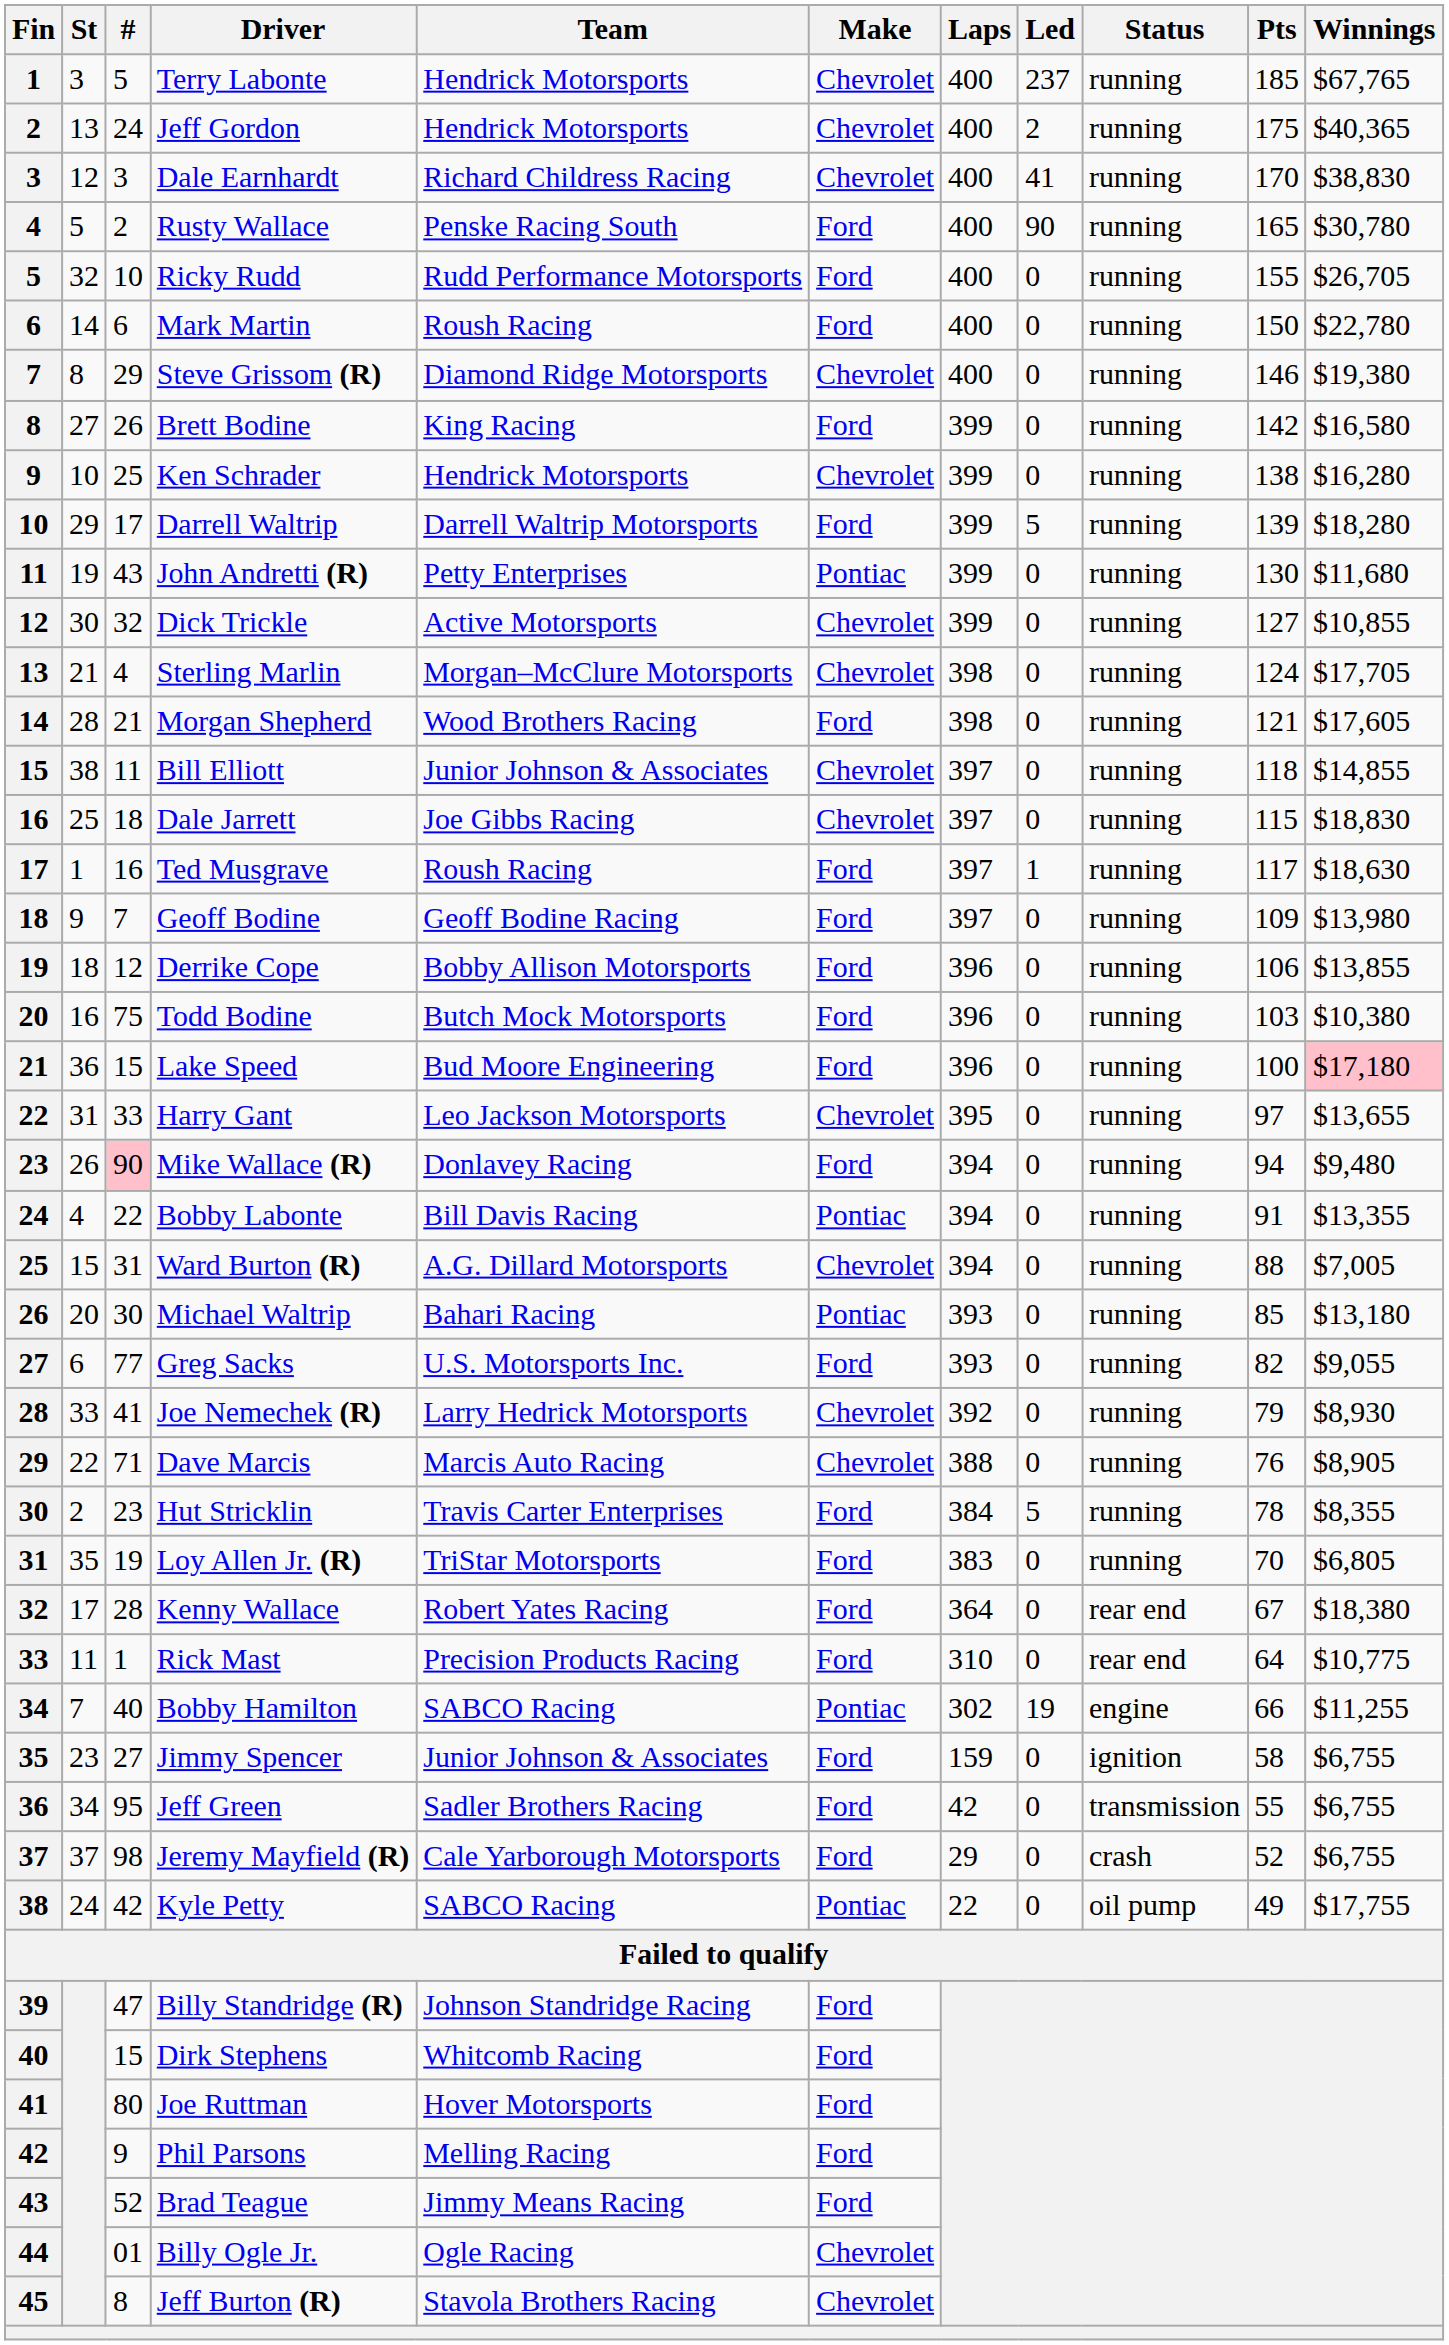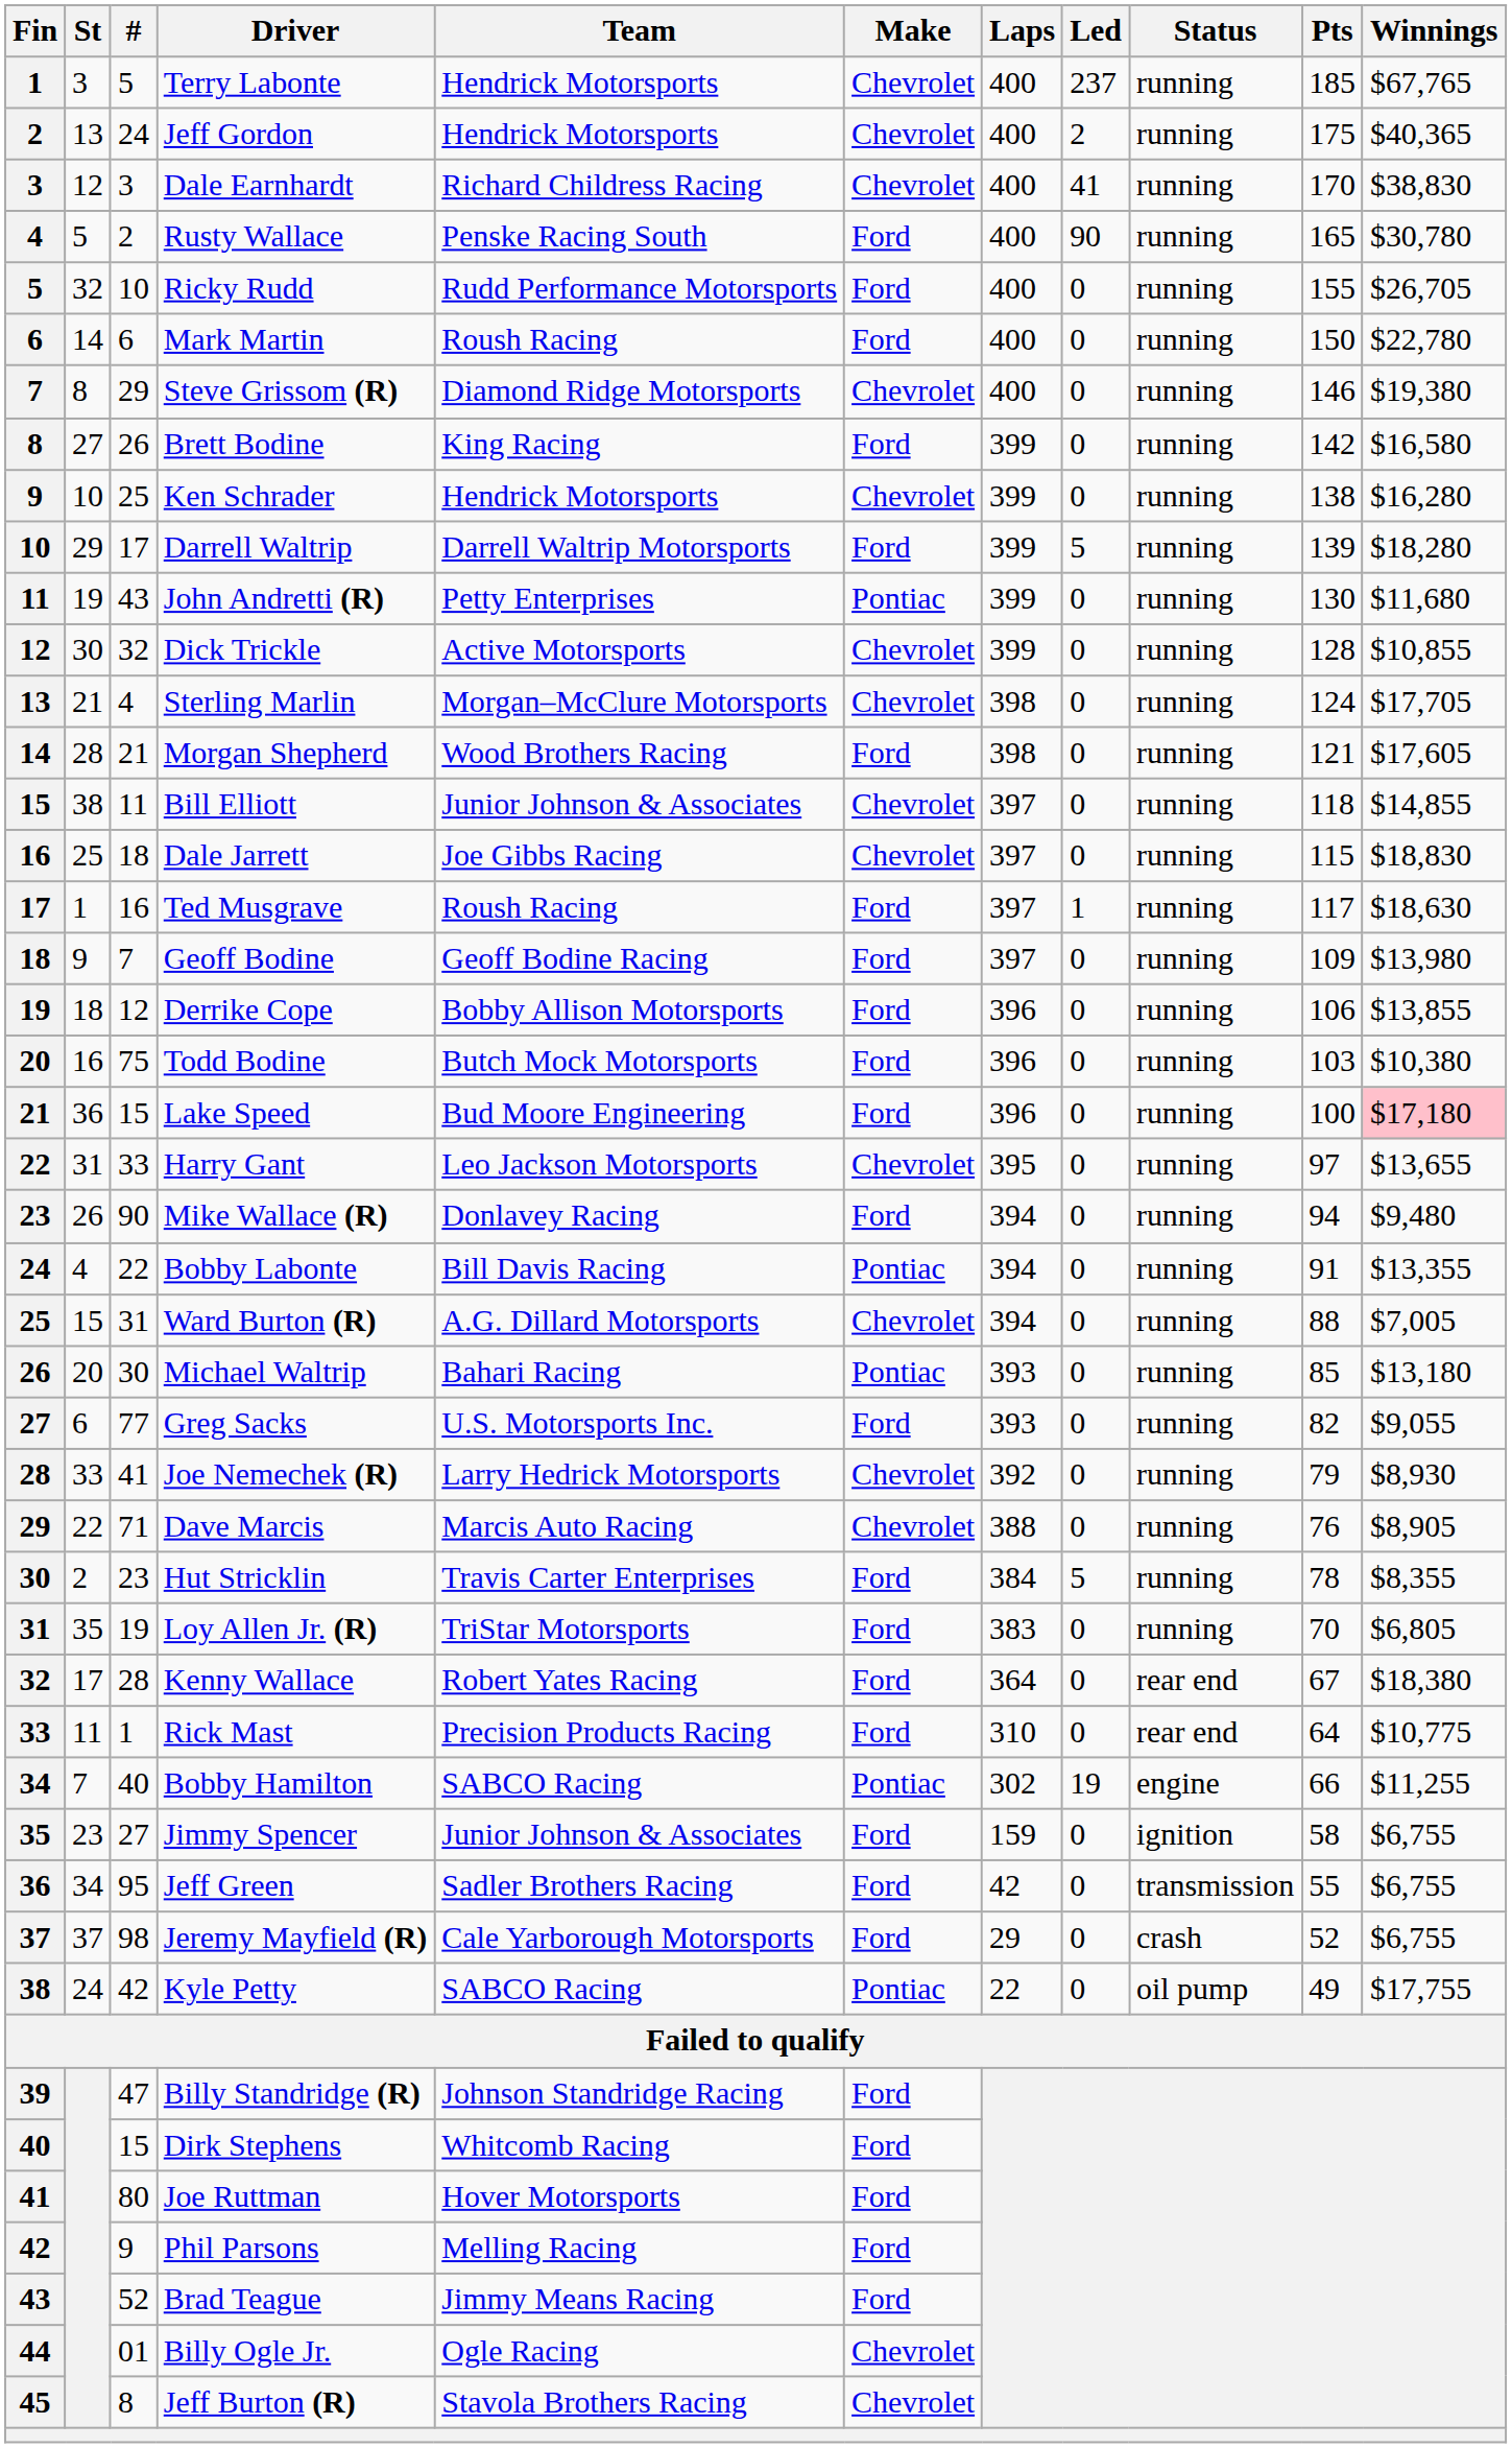Dick Trickle | Pts: 127 -> 128
Mike Wallace (R) | #: pink background -> no background
